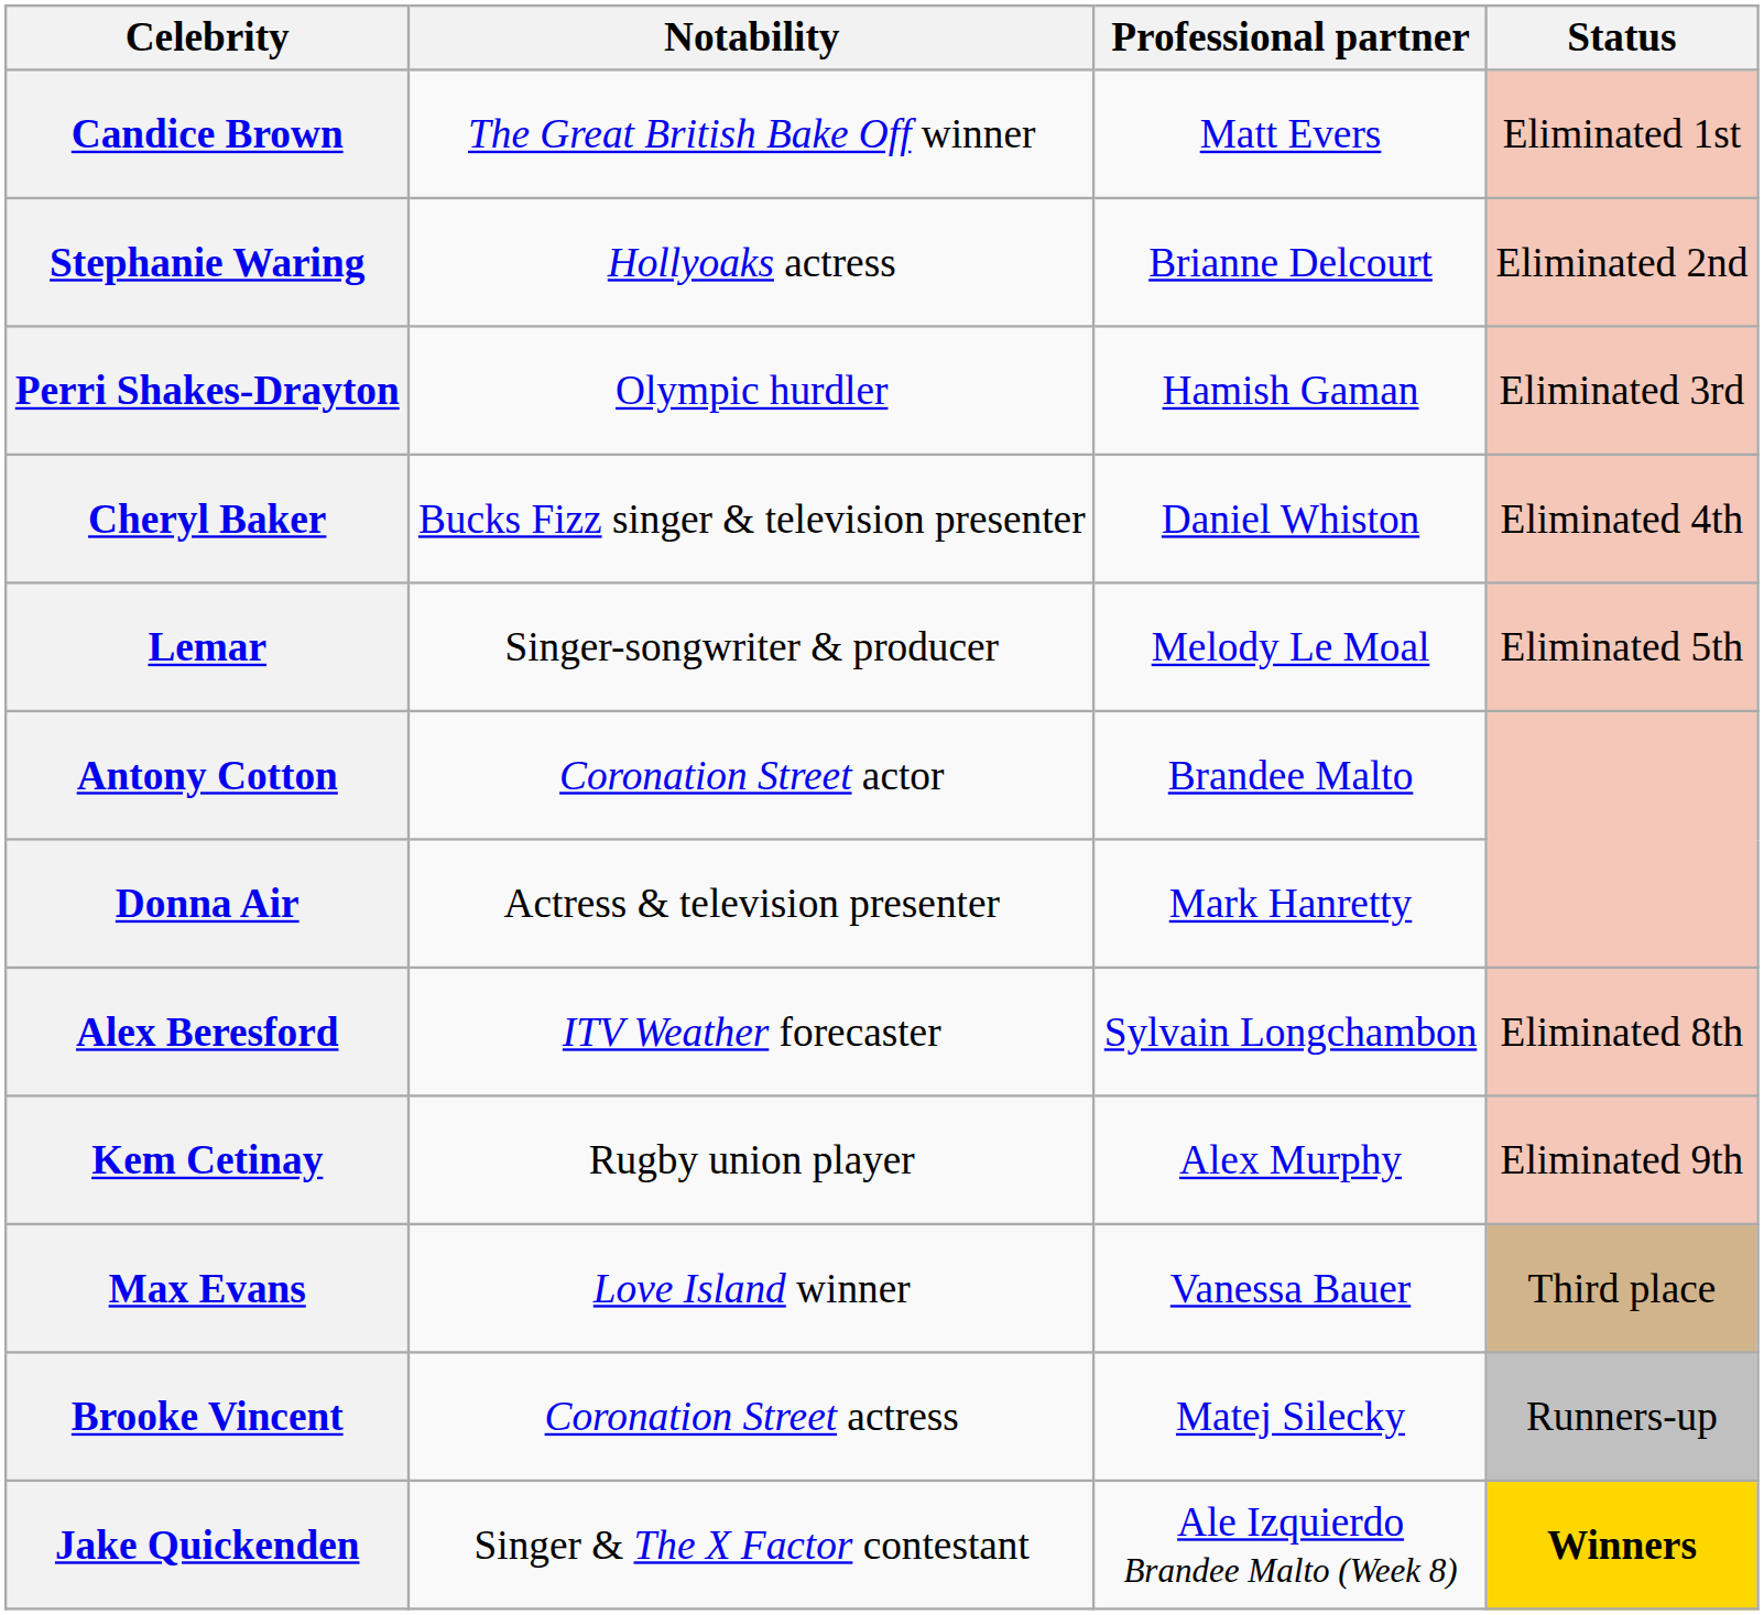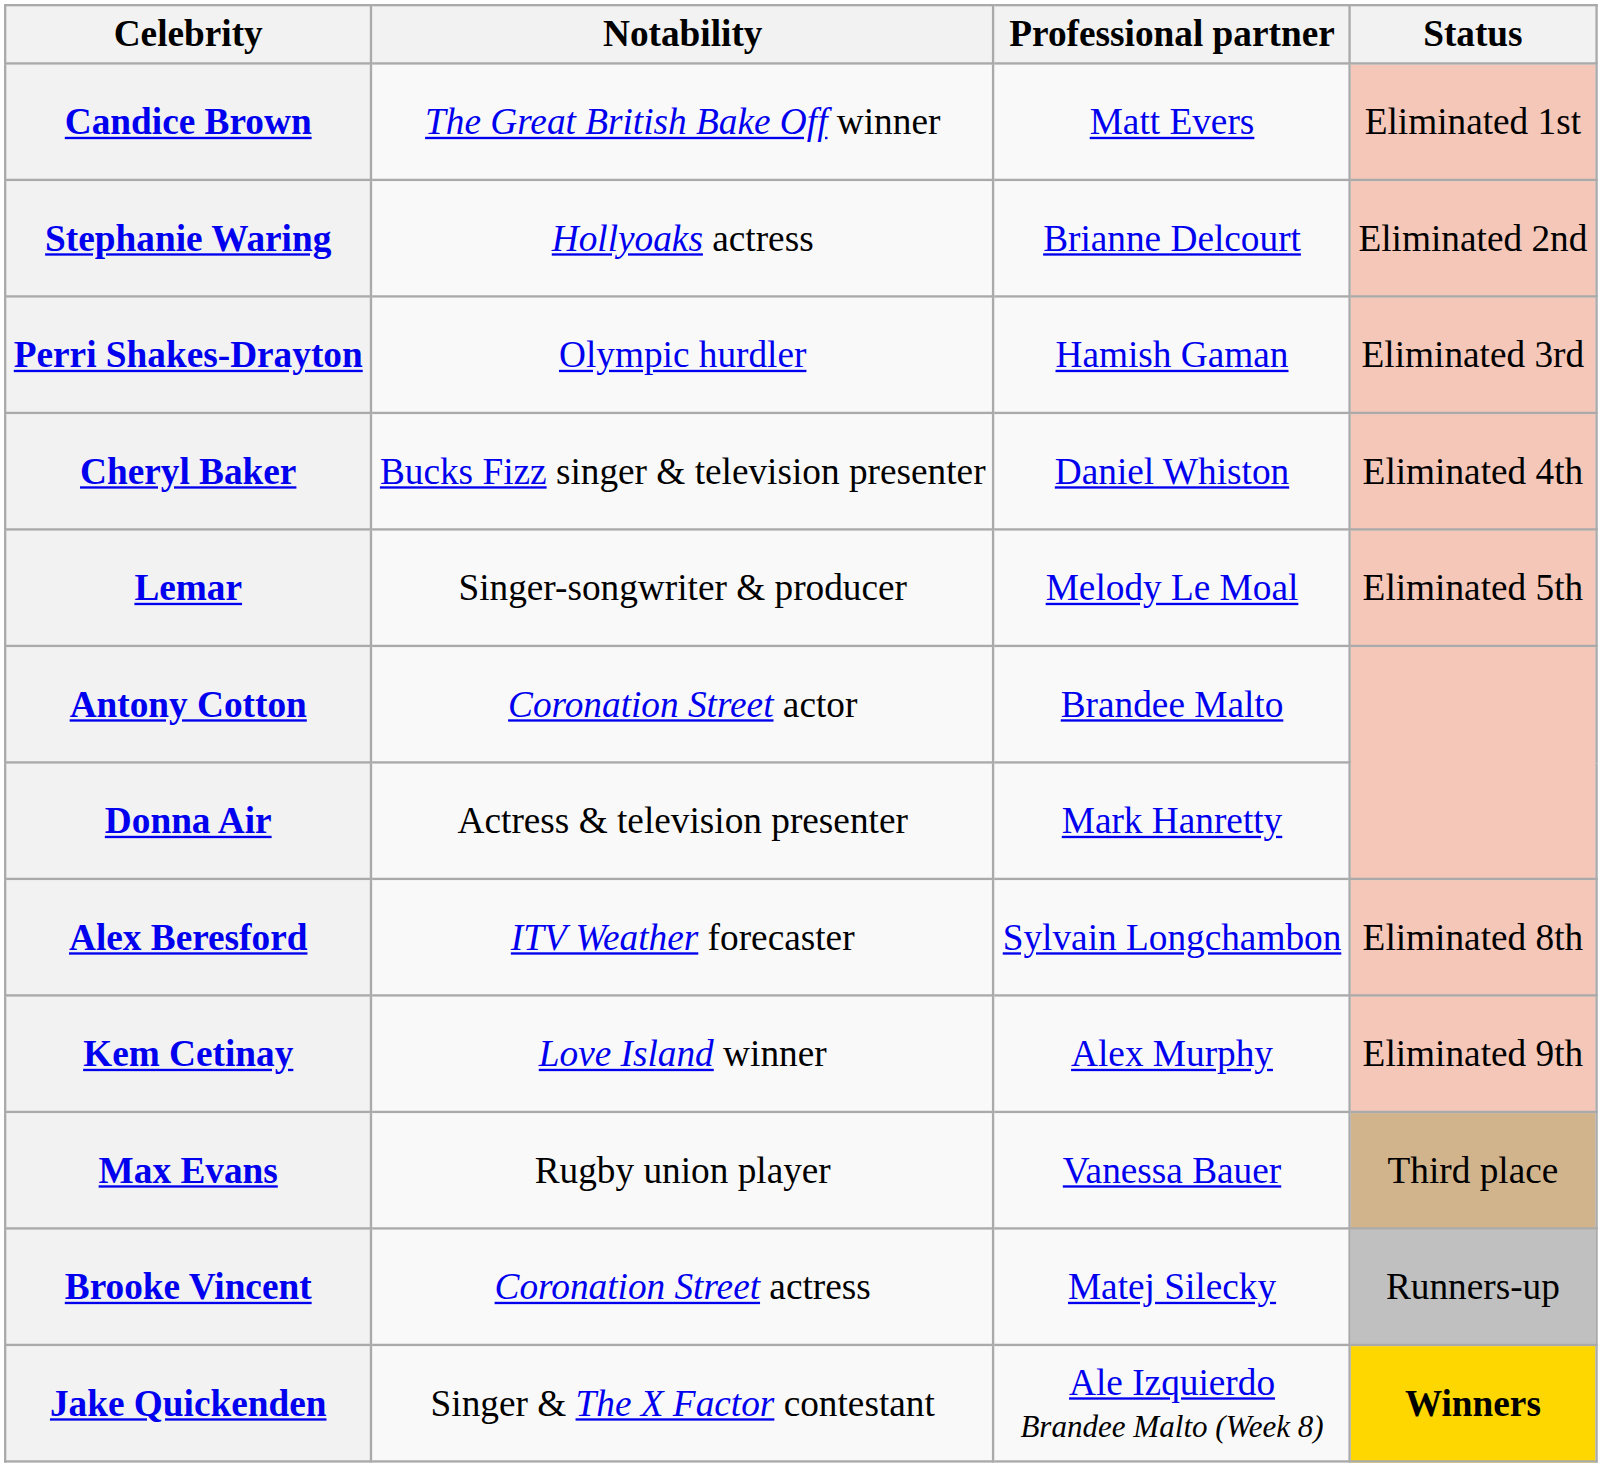Kem Cetinay | Notability: Rugby union player -> Love Island winner
Max Evans | Notability: Love Island winner -> Rugby union player
